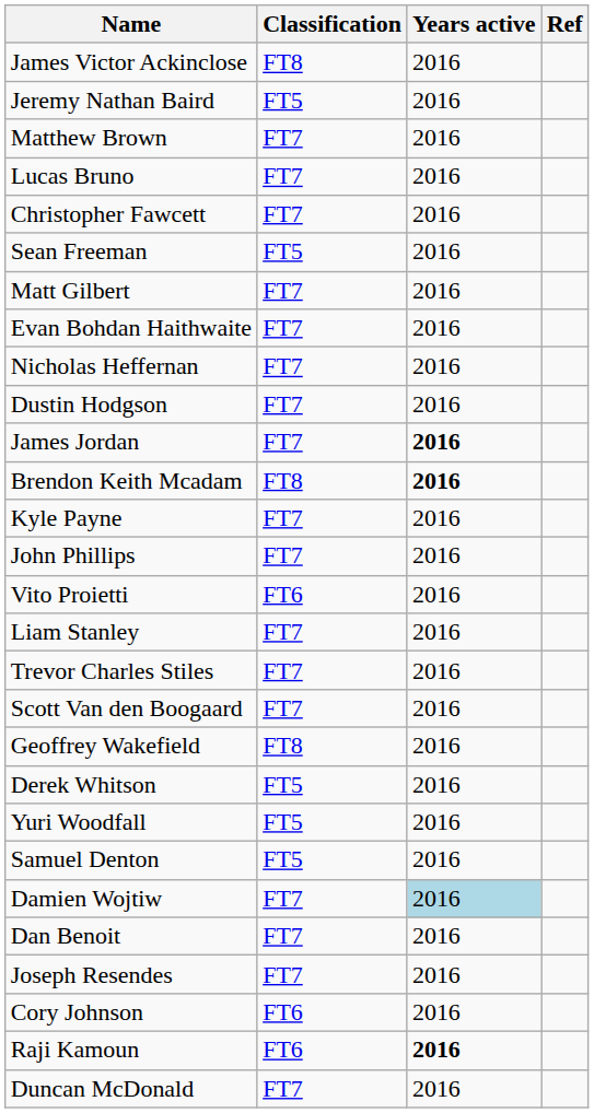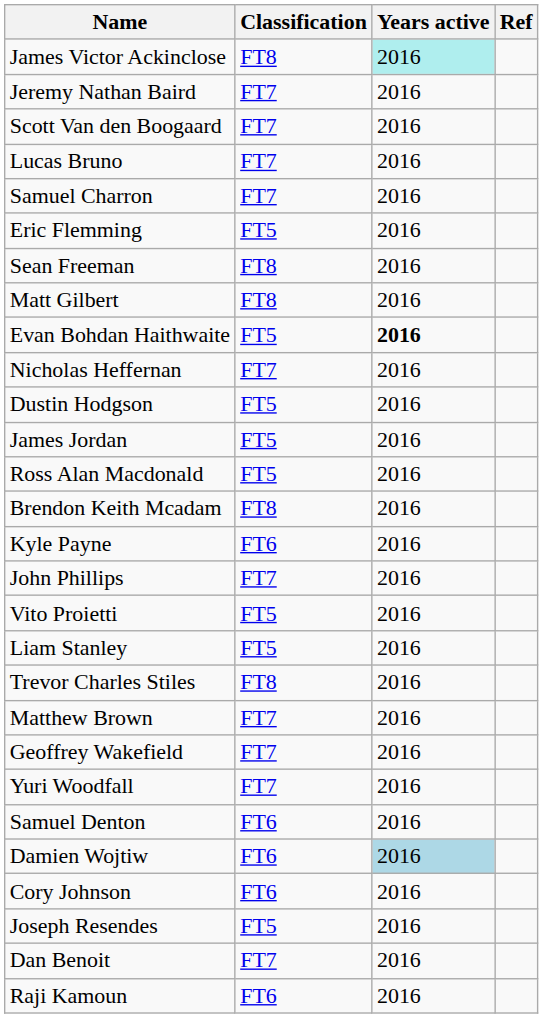James Victor Ackinclose | Years active: no background -> paleturquoise background
Jeremy Nathan Baird | Classification: FT5 -> FT7
rows swapped: Matthew Brown <-> Scott Van den Boogaard
+ row: Samuel Charron | FT7 | 2016
- row: Christopher Fawcett | FT7 | 2016
+ row: Eric Flemming | FT5 | 2016
Sean Freeman | Classification: FT5 -> FT8
Matt Gilbert | Classification: FT7 -> FT8
Evan Bohdan Haithwaite | Classification: FT7 -> FT5
Evan Bohdan Haithwaite | Years active: normal -> bold
Dustin Hodgson | Classification: FT7 -> FT5
James Jordan | Classification: FT7 -> FT5
James Jordan | Years active: bold -> normal
+ row: Ross Alan Macdonald | FT5 | 2016
Brendon Keith Mcadam | Years active: bold -> normal
Kyle Payne | Classification: FT7 -> FT6
Vito Proietti | Classification: FT6 -> FT5
Liam Stanley | Classification: FT7 -> FT5
Trevor Charles Stiles | Classification: FT7 -> FT8
Geoffrey Wakefield | Classification: FT8 -> FT7
- row: Derek Whitson | FT5 | 2016
Yuri Woodfall | Classification: FT5 -> FT7
Samuel Denton | Classification: FT5 -> FT6
Damien Wojtiw | Classification: FT7 -> FT6
rows swapped: Cory Johnson <-> Dan Benoit
Joseph Resendes | Classification: FT7 -> FT5
Raji Kamoun | Years active: bold -> normal
- row: Duncan McDonald | FT7 | 2016
